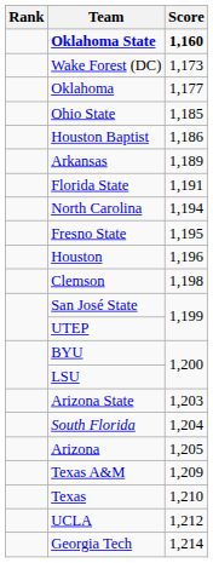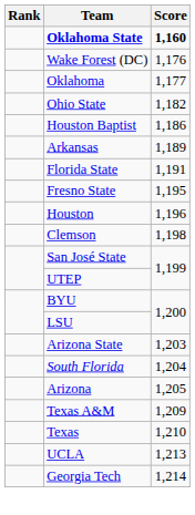Wake Forest (DC) | Score: 1,173 -> 1,176
Ohio State | Score: 1,185 -> 1,182
- row: North Carolina | 1,194
UCLA | Score: 1,212 -> 1,213
